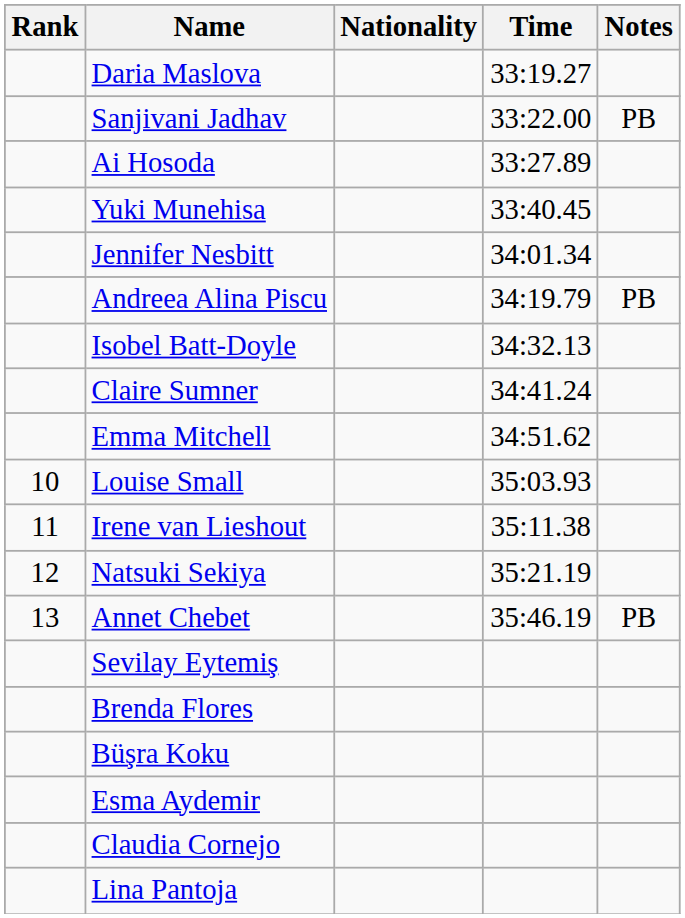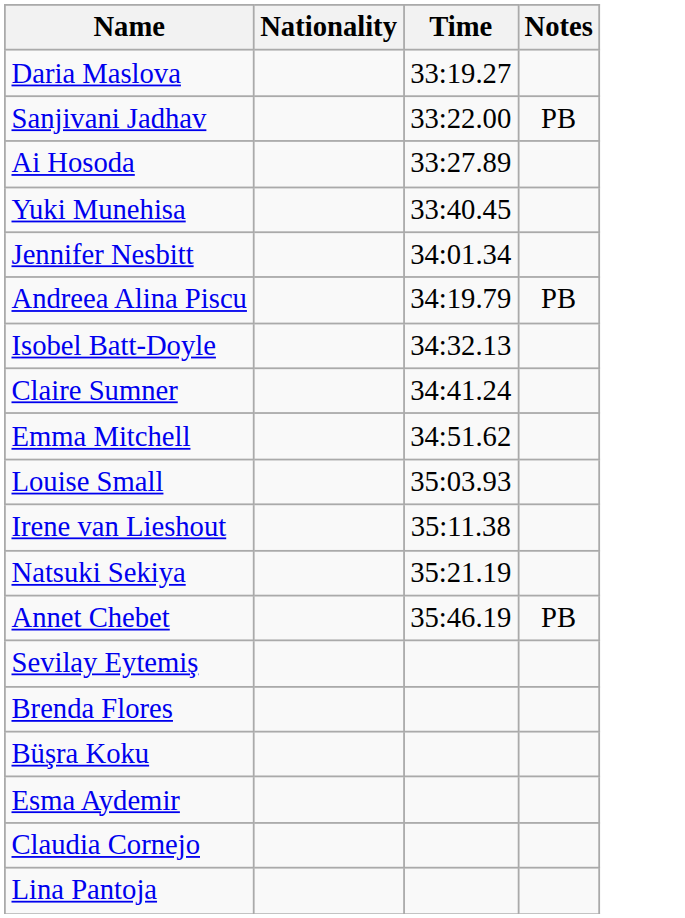- column: Rank | 10 | 11 | 12 | 13
